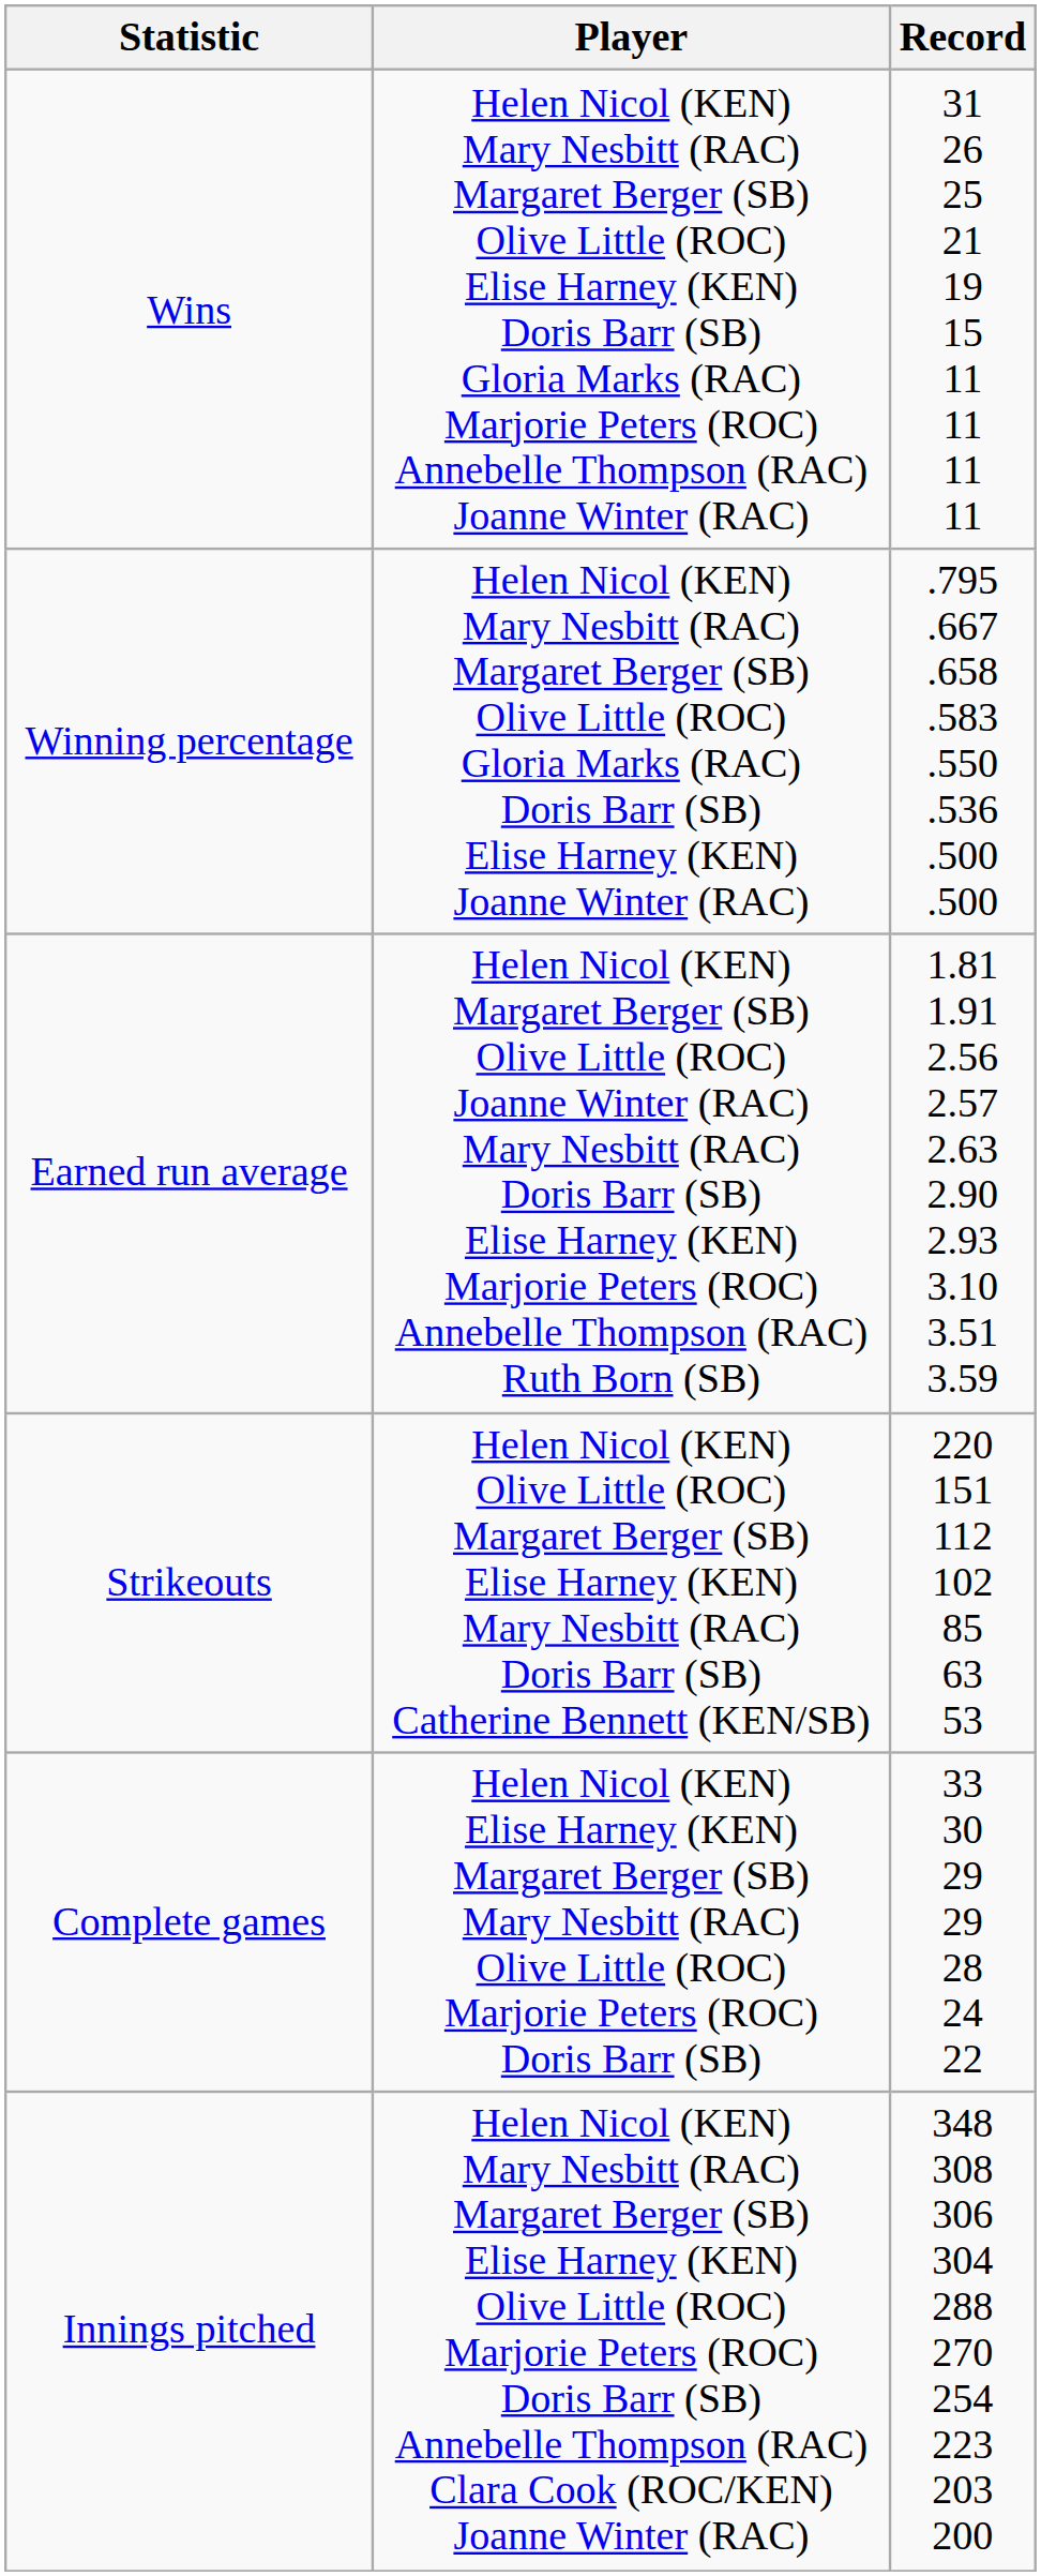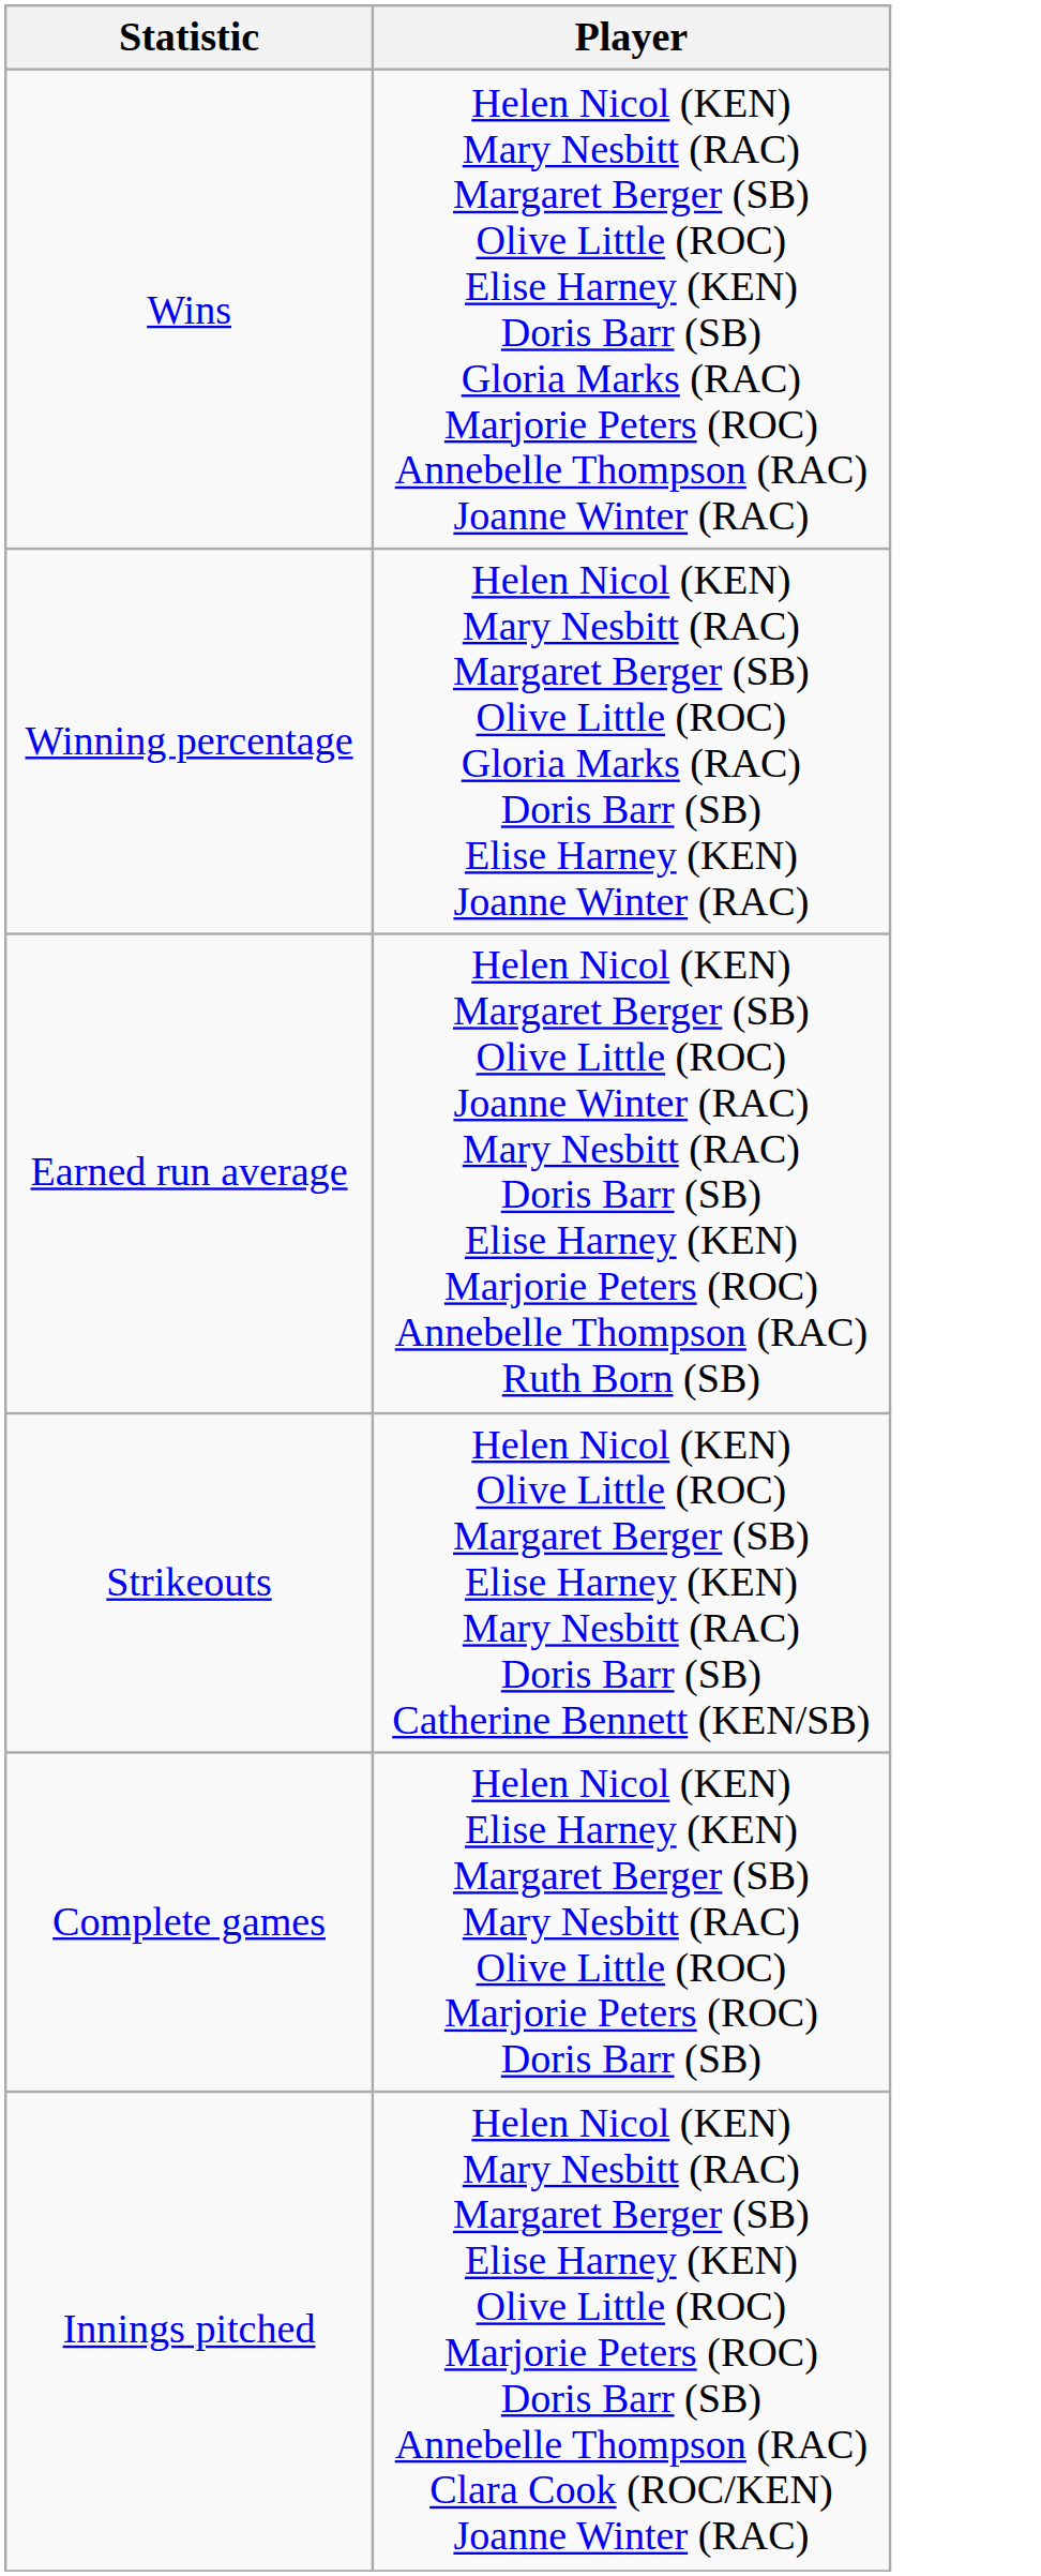- column: Record | 31 26 25 21 19 15 11 11 11 11 | .795 .667 .658 .583 .550 .536 .500 .500 | 1.81 1.91 2.56 2.57 2.63 2.90 2.93 3.10 3.51 3.59 | 220 151 112 102 85 63 53 | 33 30 29 29 28 24 22 | 348 308 306 304 288 270 254 223 203 200
